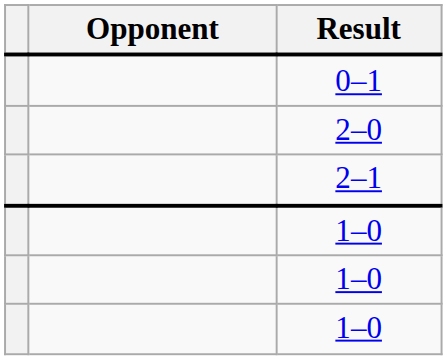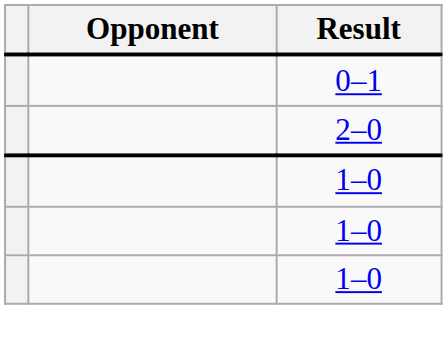- row: 2–1
